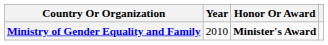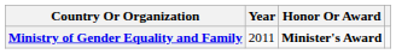Ministry of Gender Equality and Family | Year: 2010 -> 2011
